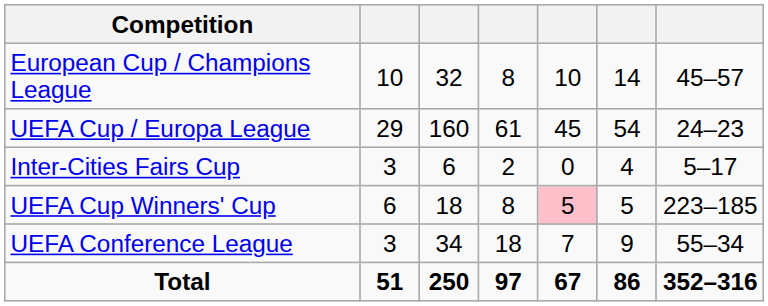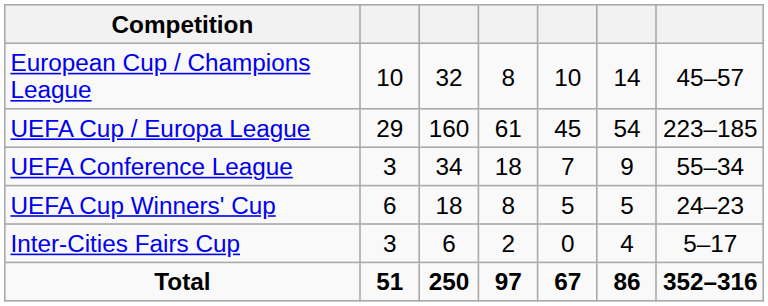UEFA Cup / Europa League | column 7: 24–23 -> 223–185
rows swapped: UEFA Conference League <-> Inter-Cities Fairs Cup
UEFA Cup Winners' Cup | column 5: pink background -> no background
UEFA Cup Winners' Cup | column 7: 223–185 -> 24–23
